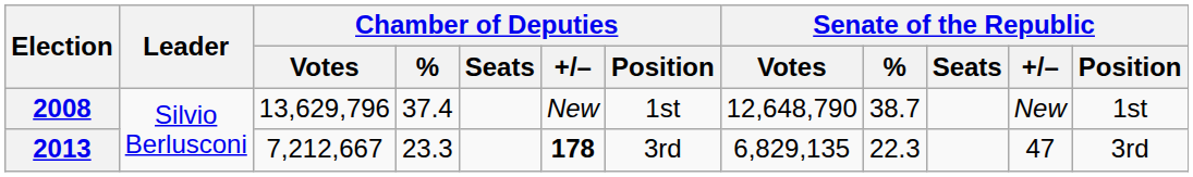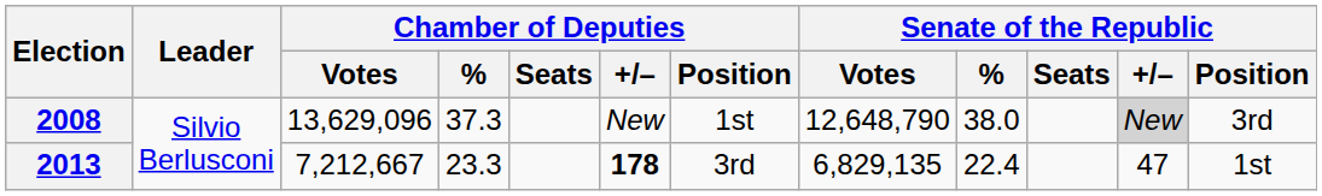2008 | Chamber of Deputies / Votes: 13,629,796 -> 13,629,096
2008 | Chamber of Deputies / %: 37.4 -> 37.3
2008 | Senate of the Republic / %: 38.7 -> 38.0
2008 | Senate of the Republic / +/–: no background -> lightgrey background
2008 | Senate of the Republic / Position: 1st -> 3rd
2013 | Senate of the Republic / %: 22.3 -> 22.4
2013 | Senate of the Republic / Position: 3rd -> 1st
